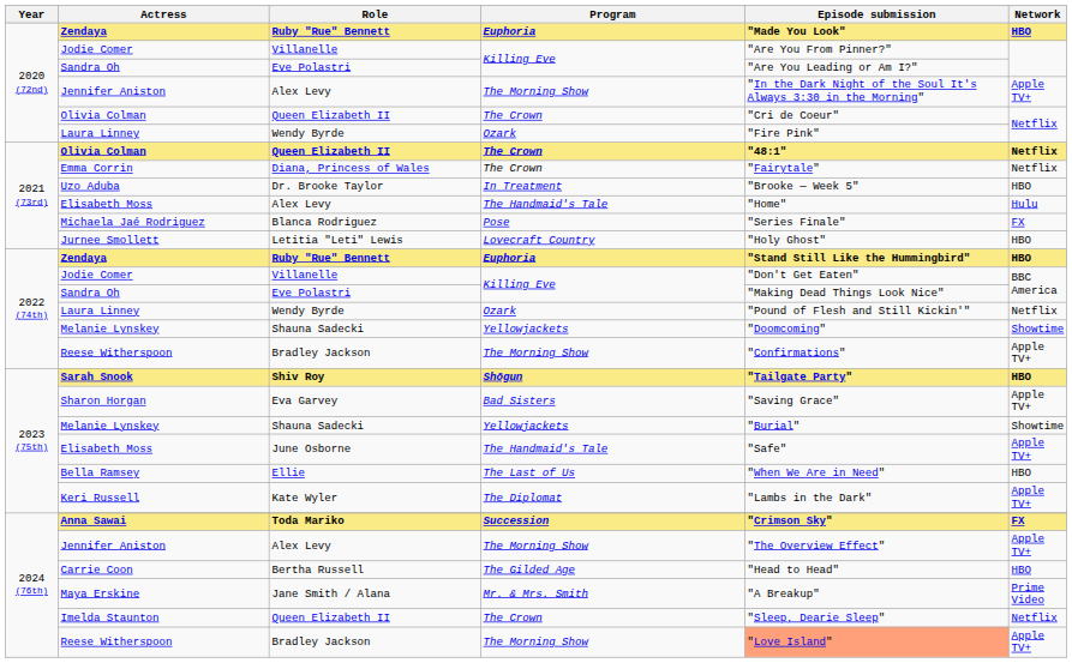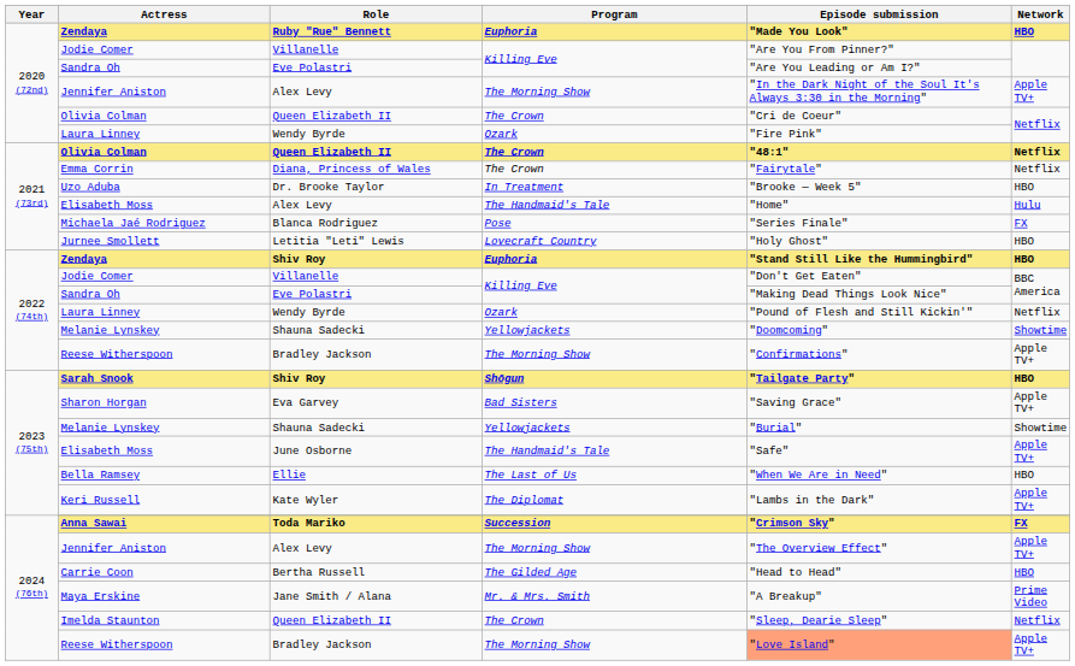2022 (74th) / Zendaya | Role: Ruby "Rue" Bennett -> Shiv Roy
